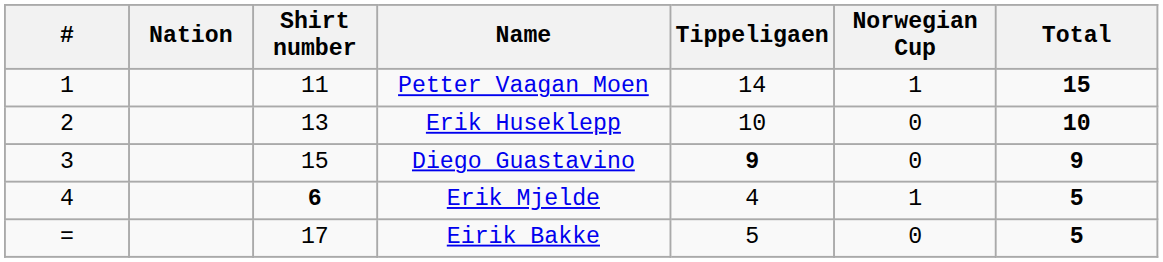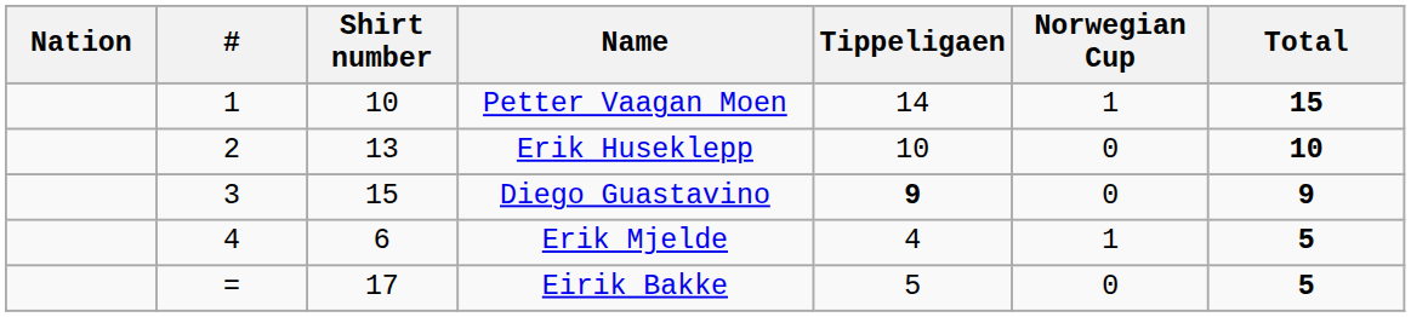columns swapped: # <-> Nation
Petter Vaagan Moen | Shirt number: 11 -> 10
Erik Mjelde | Shirt number: bold -> normal
